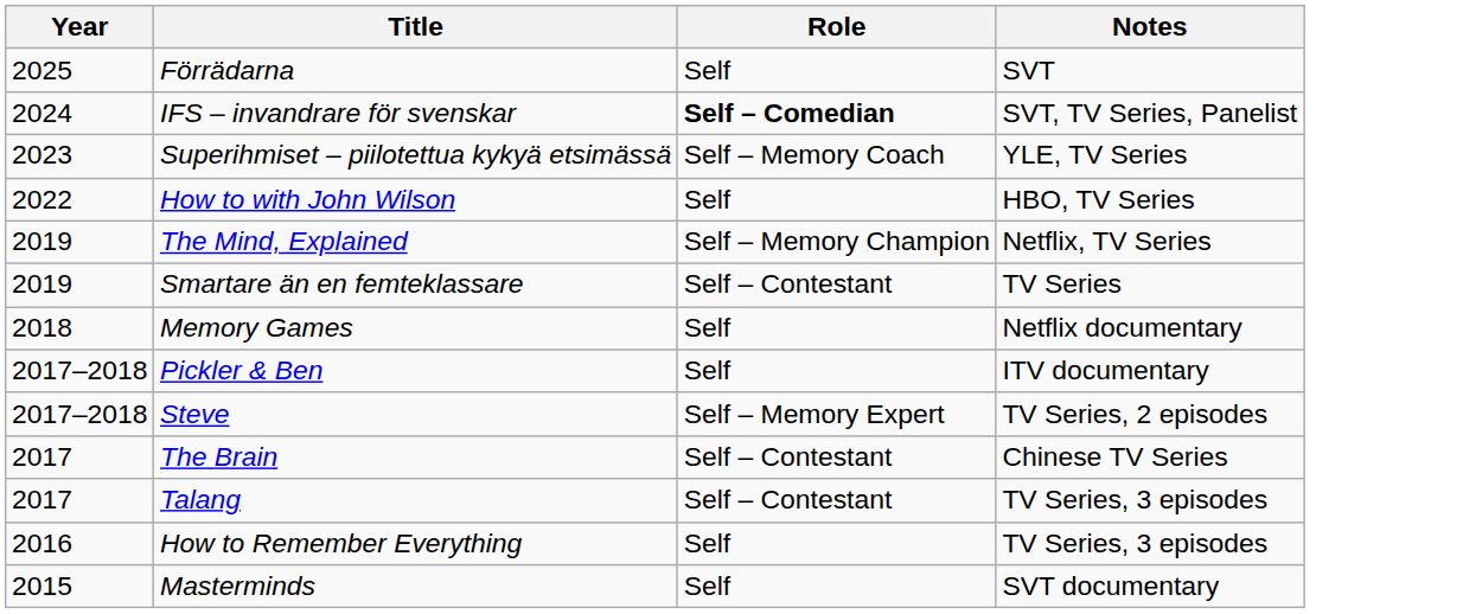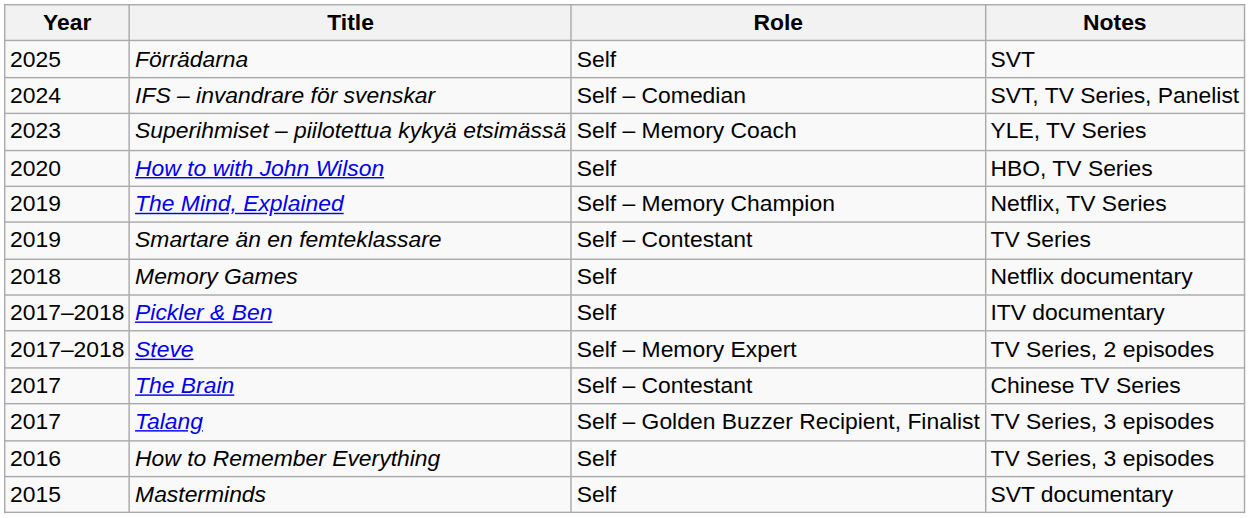IFS – invandrare för svenskar | Role: bold -> normal
How to with John Wilson | Year: 2022 -> 2020
Talang | Role: Self – Contestant -> Self – Golden Buzzer Recipient, Finalist
